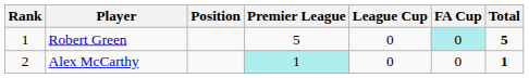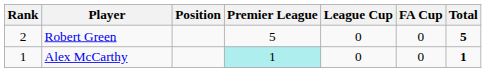Robert Green | Rank: 1 -> 2
Robert Green | FA Cup: paleturquoise background -> no background
Alex McCarthy | Rank: 2 -> 1
